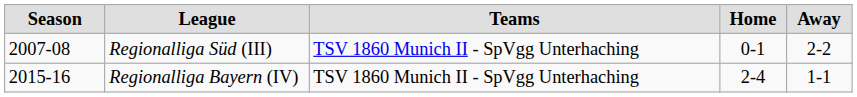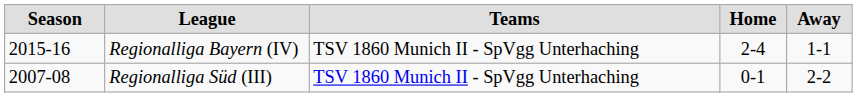rows swapped: Regionalliga Süd (III) <-> Regionalliga Bayern (IV)
